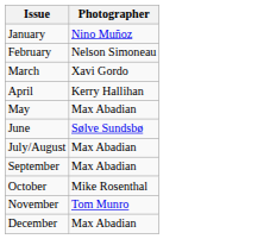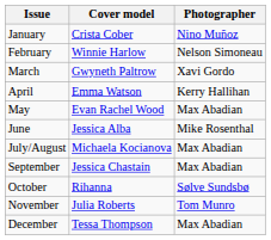+ column: Cover model | Crista Cober | Winnie Harlow | Gwyneth Paltrow | Emma Watson | Evan Rachel Wood | Jessica Alba | Michaela Kocianova | Jessica Chastain | Rihanna | Julia Roberts | Tessa Thompson
June | Photographer: Sølve Sundsbø -> Mike Rosenthal
October | Photographer: Mike Rosenthal -> Sølve Sundsbø
